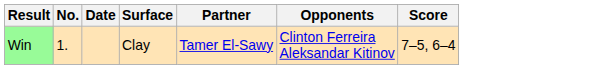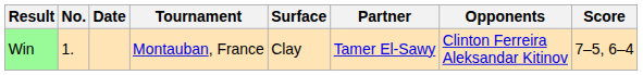+ column: Tournament | Montauban, France
